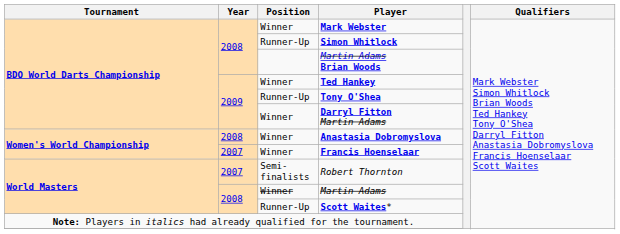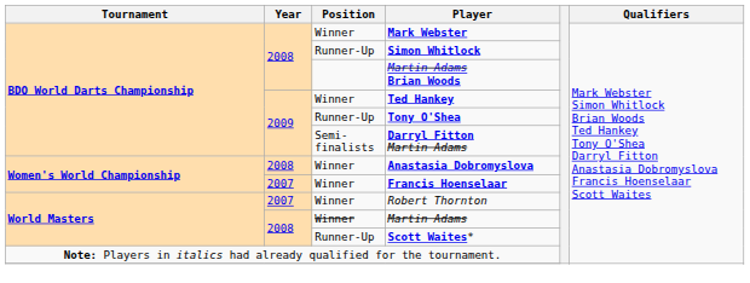Darryl Fitton Martin Adams | Position: Winner -> Semi-finalists
Robert Thornton | Position: Semi-finalists -> Winner
